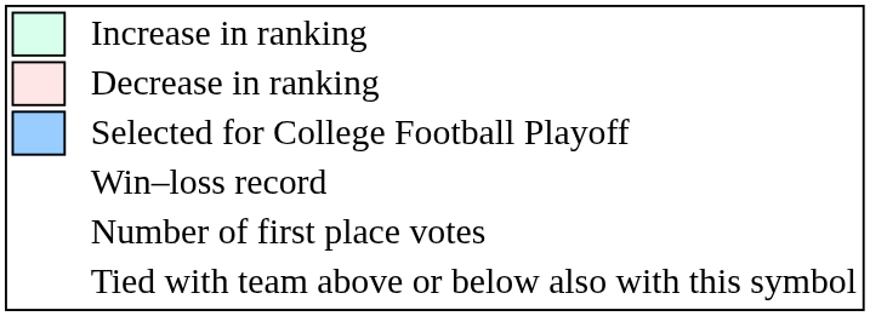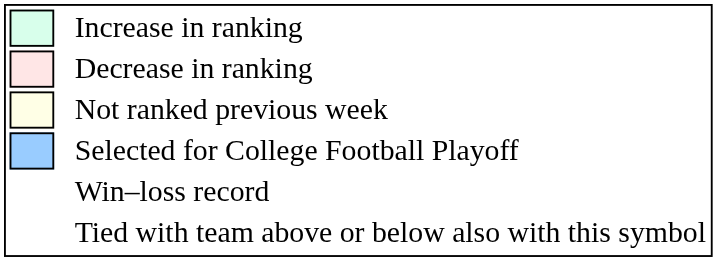+ row: Not ranked previous week
- row: Number of first place votes
